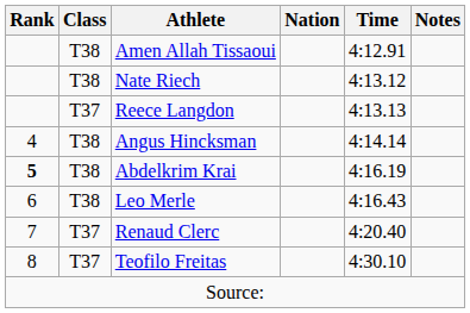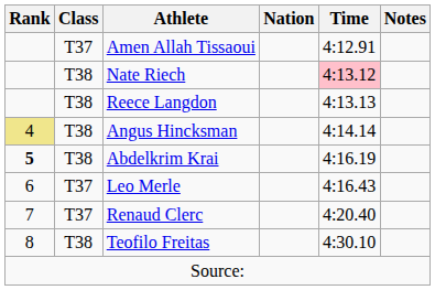Amen Allah Tissaoui | Class: T38 -> T37
Nate Riech | Time: no background -> pink background
Reece Langdon | Class: T37 -> T38
Angus Hincksman | Rank: no background -> khaki background
Leo Merle | Class: T38 -> T37
Teofilo Freitas | Class: T37 -> T38
